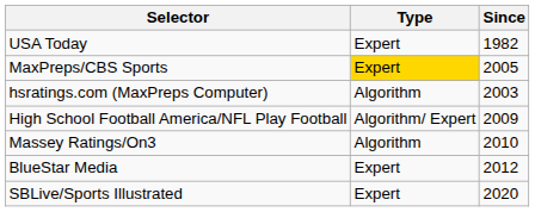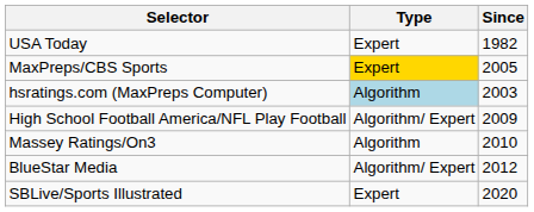hsratings.com (MaxPreps Computer) | Type: no background -> lightblue background
BlueStar Media | Type: Expert -> Algorithm/ Expert
